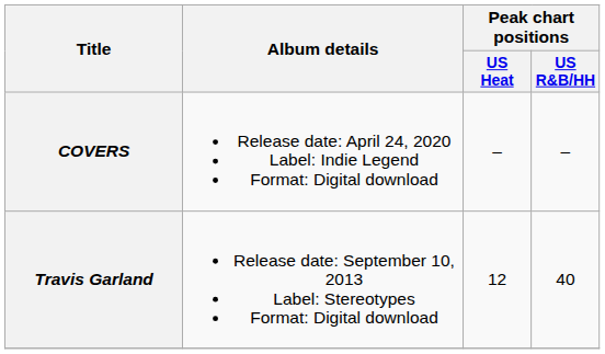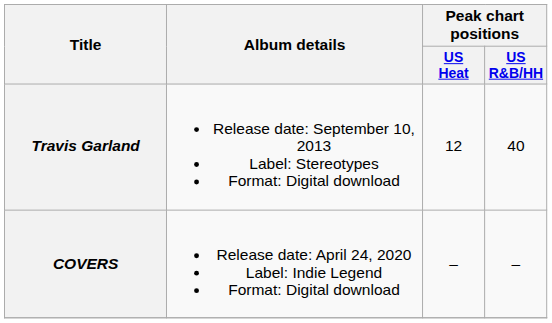rows swapped: Travis Garland <-> COVERS
